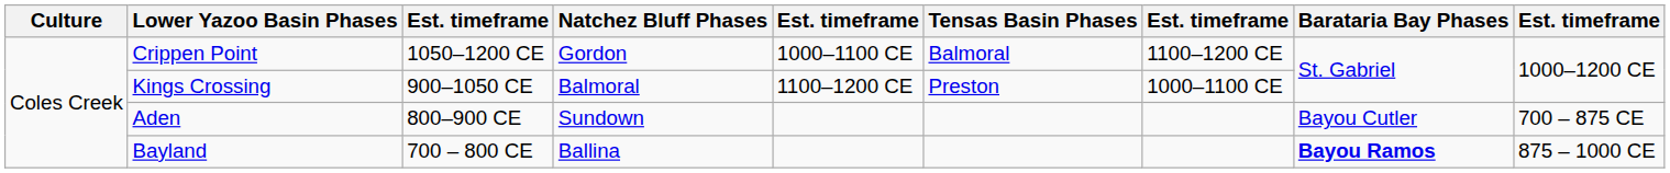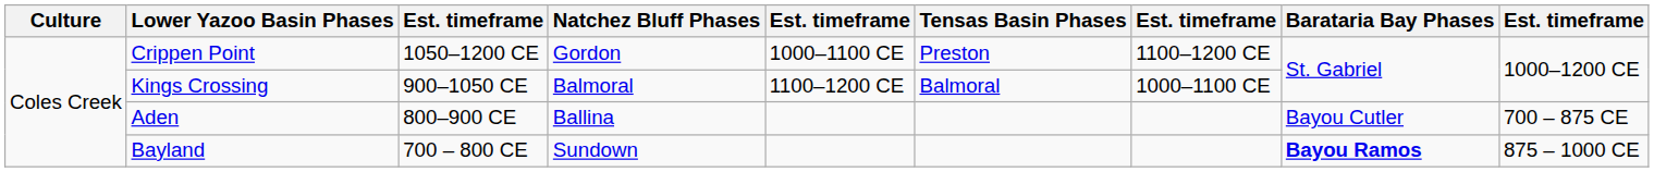Crippen Point | Tensas Basin Phases: Balmoral -> Preston
Kings Crossing | Tensas Basin Phases: Preston -> Balmoral
Aden | Natchez Bluff Phases: Sundown -> Ballina
Bayland | Natchez Bluff Phases: Ballina -> Sundown
